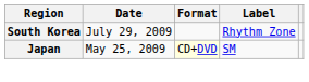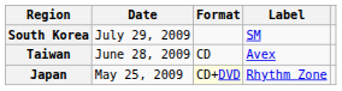South Korea | Label: Rhythm Zone -> SM
+ row: Taiwan | June 28, 2009 | CD | Avex
Japan | Label: SM -> Rhythm Zone
